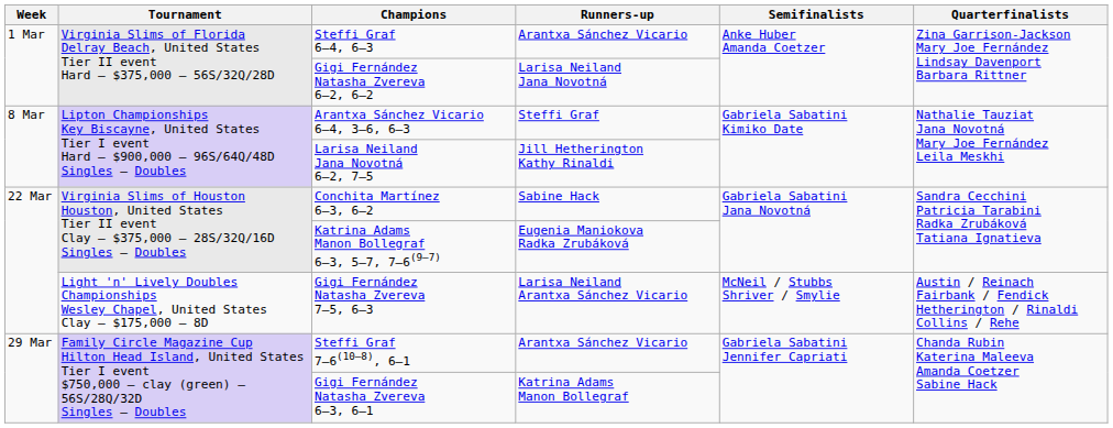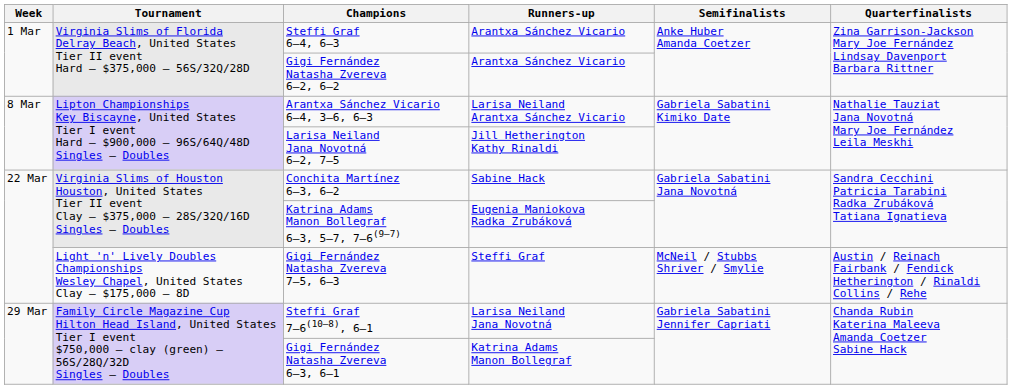Gigi Fernández Natasha Zvereva 6–2, 6–2 | Runners-up: Larisa Neiland Jana Novotná -> Arantxa Sánchez Vicario
Arantxa Sánchez Vicario 6–4, 3–6, 6–3 | Runners-up: Steffi Graf -> Larisa Neiland Arantxa Sánchez Vicario
Gigi Fernández Natasha Zvereva 7–5, 6–3 | Runners-up: Larisa Neiland Arantxa Sánchez Vicario -> Steffi Graf
Steffi Graf 7–6(10–8), 6–1 | Runners-up: Arantxa Sánchez Vicario -> Larisa Neiland Jana Novotná
